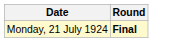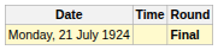+ column: Time
